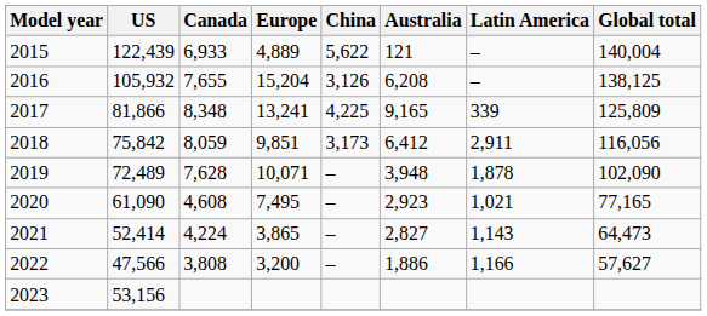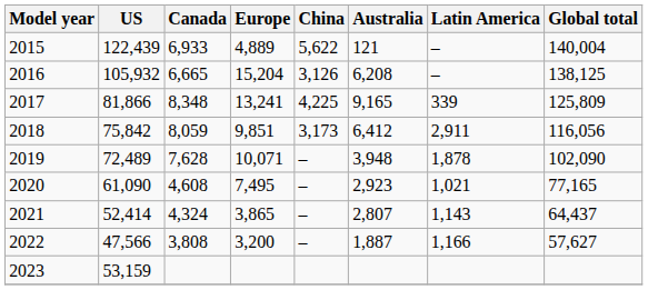2016 | Canada: 7,655 -> 6,665
2021 | Canada: 4,224 -> 4,324
2021 | Australia: 2,827 -> 2,807
2021 | Global total: 64,473 -> 64,437
2022 | Australia: 1,886 -> 1,887
2023 | US: 53,156 -> 53,159
